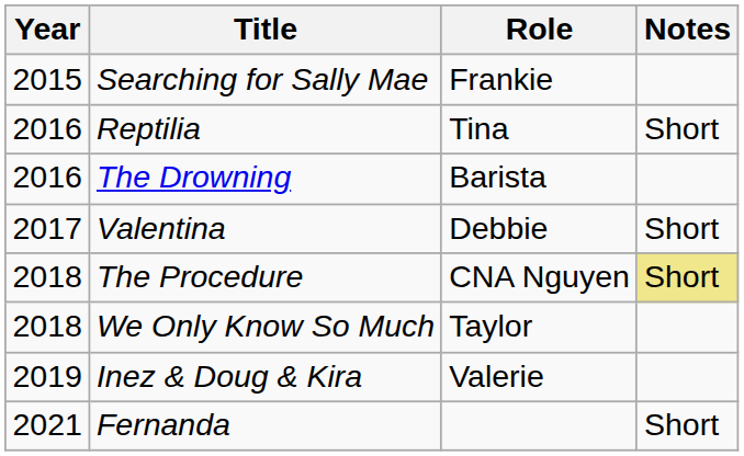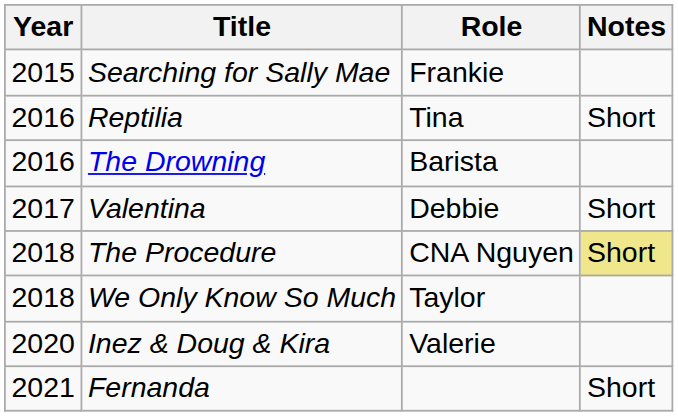Inez & Doug & Kira | Year: 2019 -> 2020
